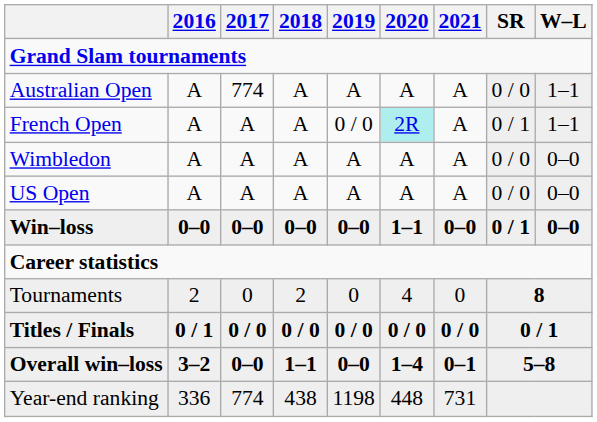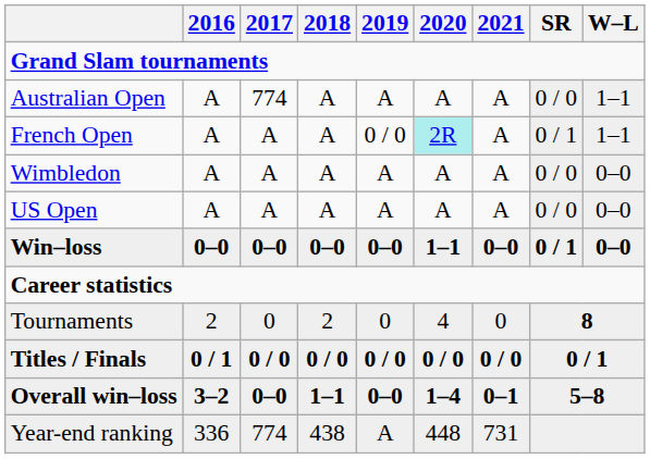Year-end ranking | 2019: 1198 -> A
